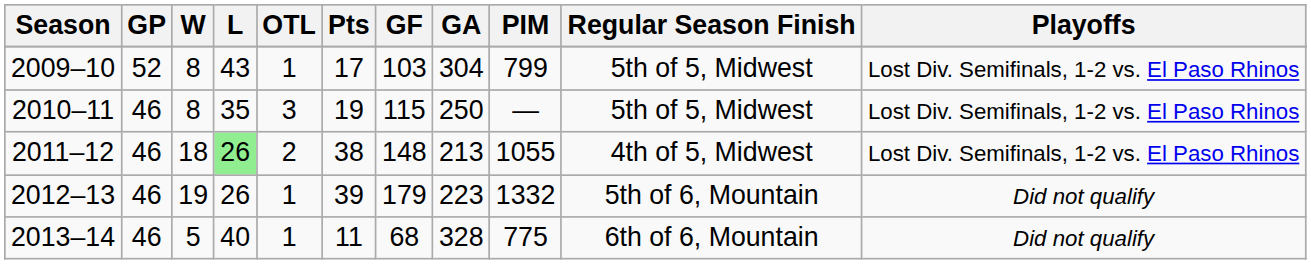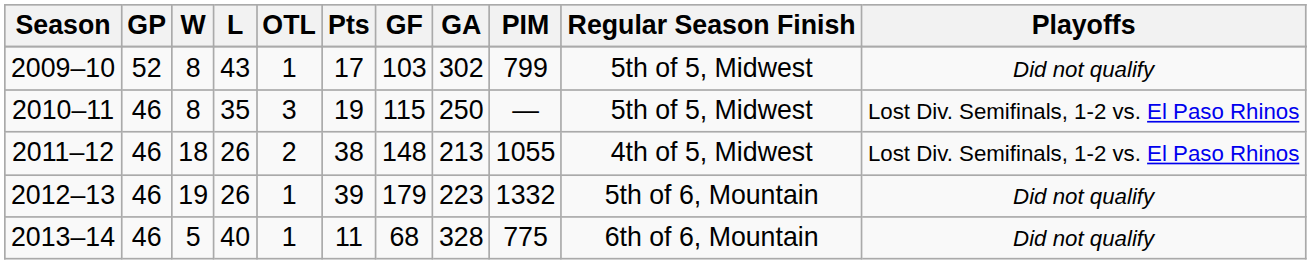2009–10 | GA: 304 -> 302
2009–10 | Playoffs: Lost Div. Semifinals, 1-2 vs. El Paso Rhinos -> Did not qualify
2011–12 | L: lightgreen background -> no background
